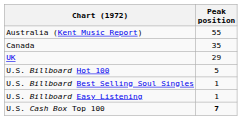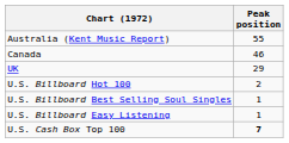Canada | Peak position: 35 -> 46
U.S. Billboard Hot 100 | Peak position: 5 -> 2
